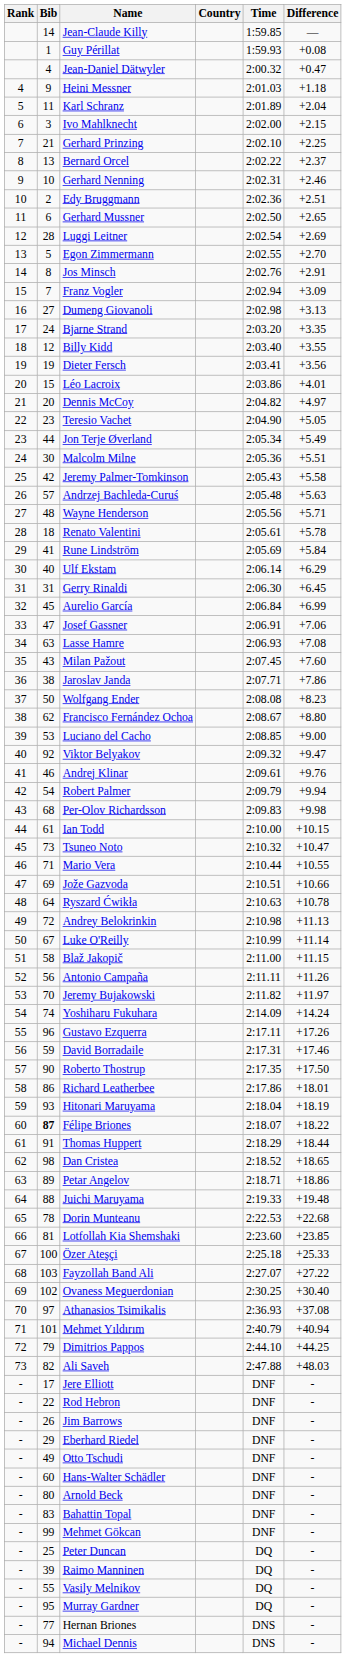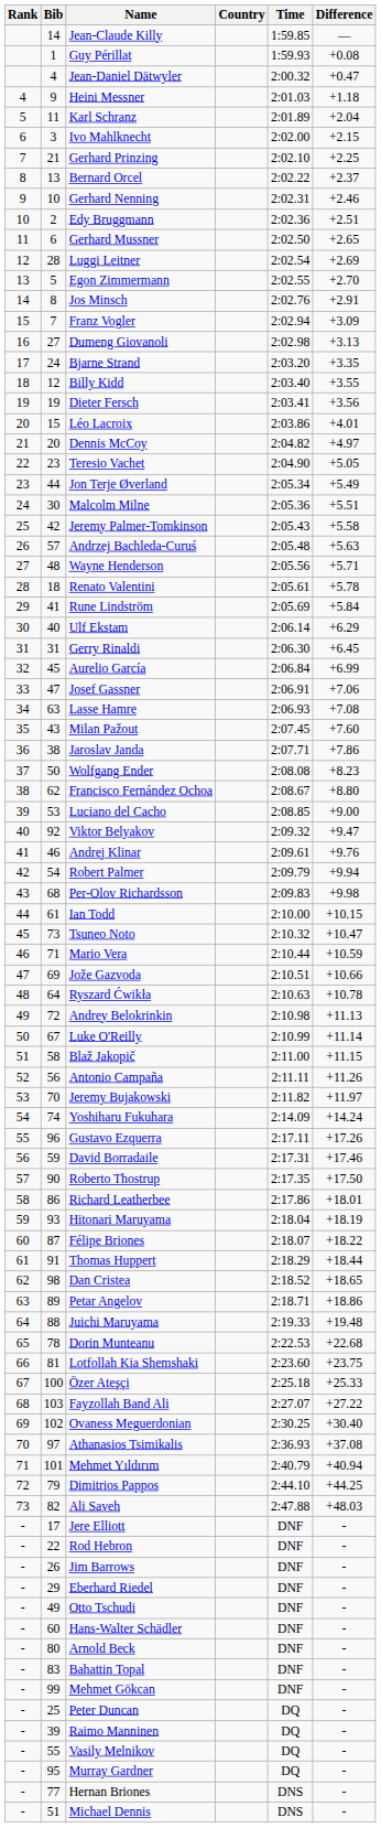Mario Vera | Difference: +10.55 -> +10.59
Félipe Briones | Bib: bold -> normal
Lotfollah Kia Shemshaki | Difference: +23.85 -> +23.75
Michael Dennis | Bib: 94 -> 51
